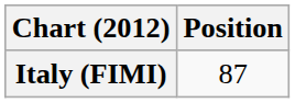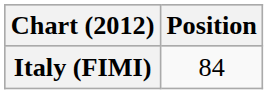Italy (FIMI) | Position: 87 -> 84
